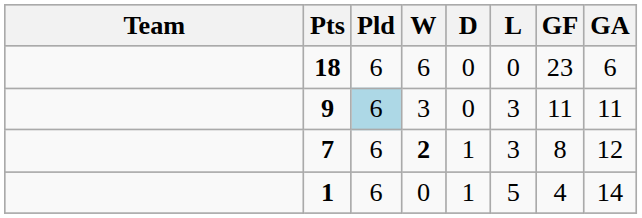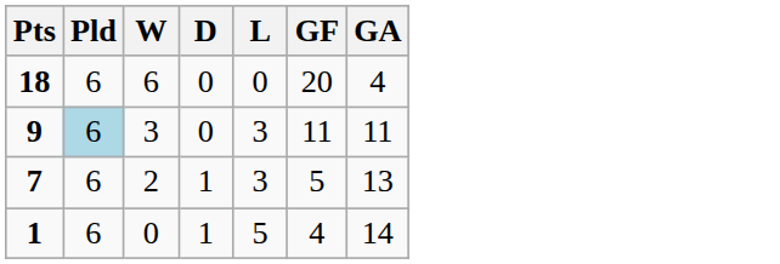- column: Team
18 | GF: 23 -> 20
18 | GA: 6 -> 4
7 | W: bold -> normal
7 | GF: 8 -> 5
7 | GA: 12 -> 13
